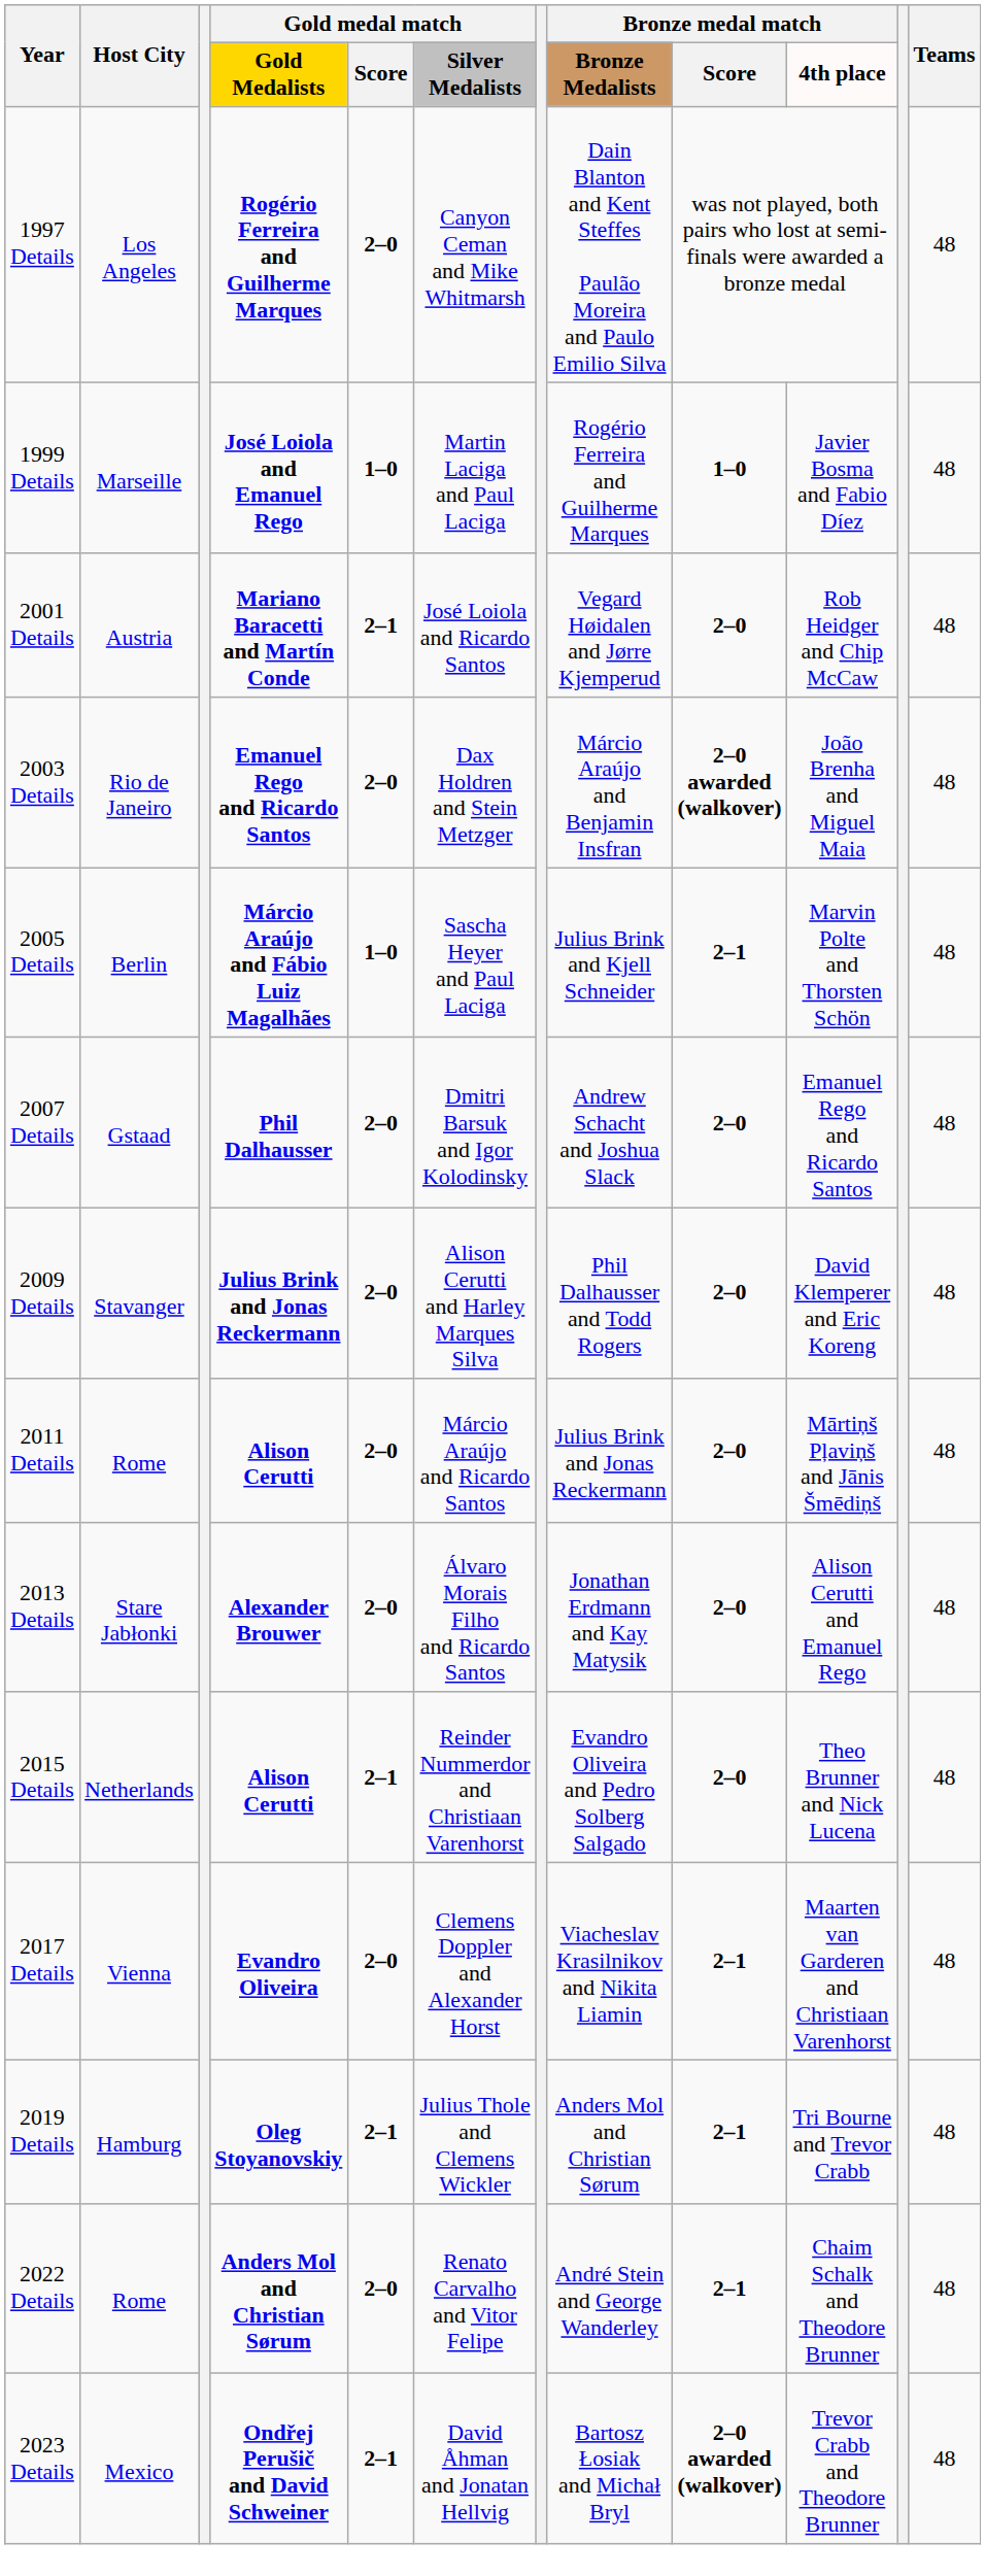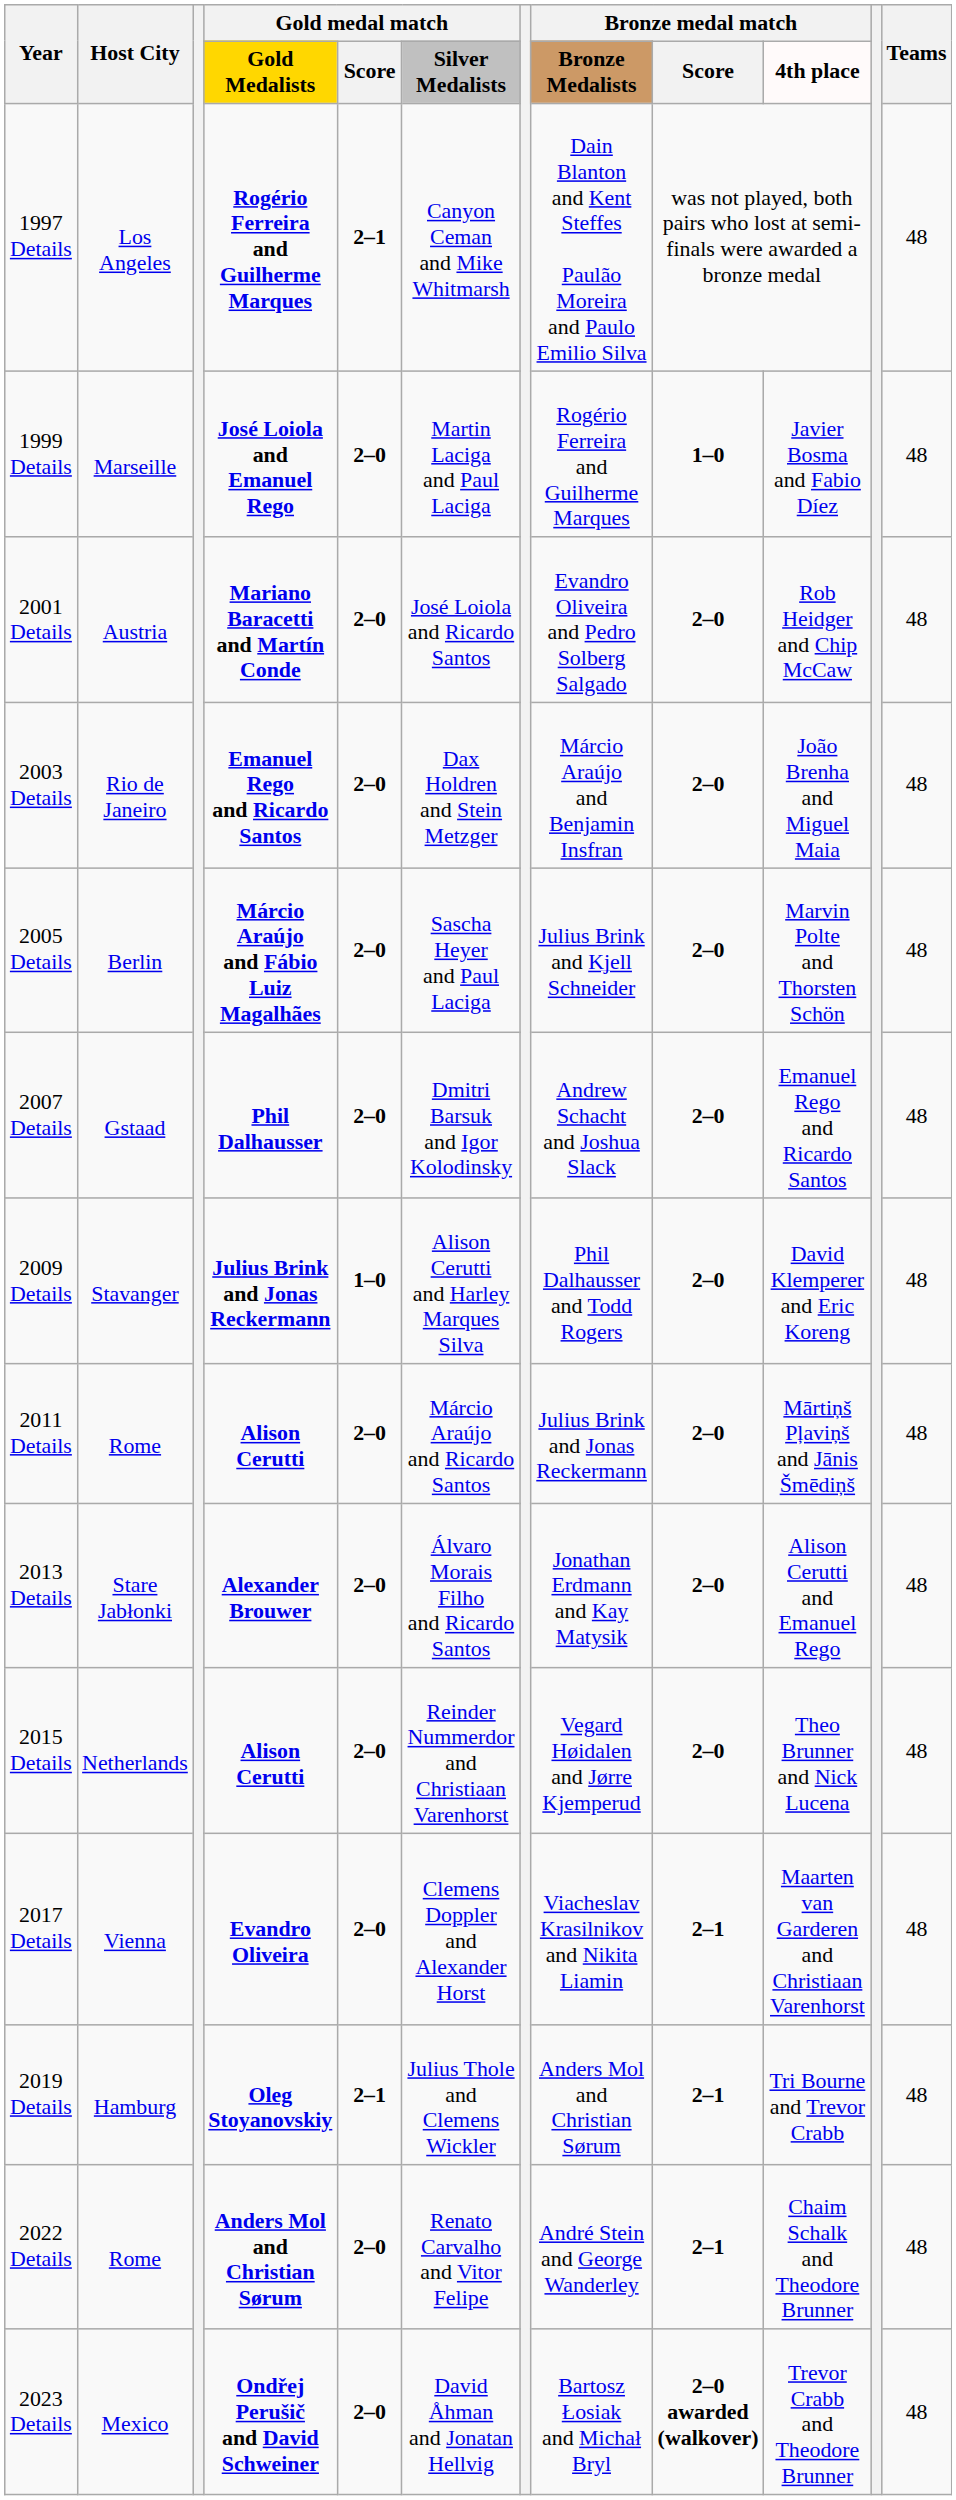1997 Details | Gold medal match / Score: 2–0 -> 2–1
1999 Details | Gold medal match / Score: 1–0 -> 2–0
2001 Details | Gold medal match / Score: 2–1 -> 2–0
2001 Details | Bronze medal match / Bronze Medalists: Vegard Høidalen and Jørre Kjemperud -> Evandro Oliveira and Pedro Solberg Salgado
2003 Details | Bronze medal match / Score: 2–0 awarded (walkover) -> 2–0
2005 Details | Gold medal match / Score: 1–0 -> 2–0
2005 Details | Bronze medal match / Score: 2–1 -> 2–0
2009 Details | Gold medal match / Score: 2–0 -> 1–0
2015 Details | Gold medal match / Score: 2–1 -> 2–0
2015 Details | Bronze medal match / Bronze Medalists: Evandro Oliveira and Pedro Solberg Salgado -> Vegard Høidalen and Jørre Kjemperud
2023 Details | Gold medal match / Score: 2–1 -> 2–0
